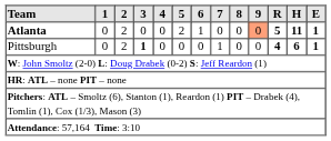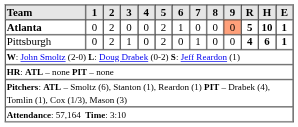Atlanta | H: 11 -> 10
Pittsburgh | 3: bold -> normal
Pittsburgh | 5: 0 -> 2
